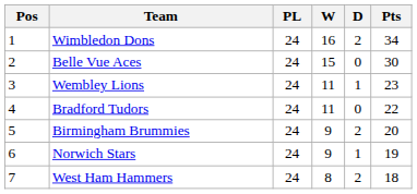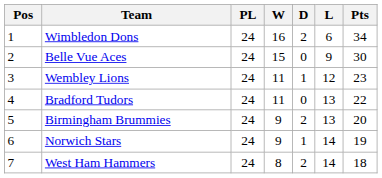+ column: L | 6 | 9 | 12 | 13 | 13 | 14 | 14
